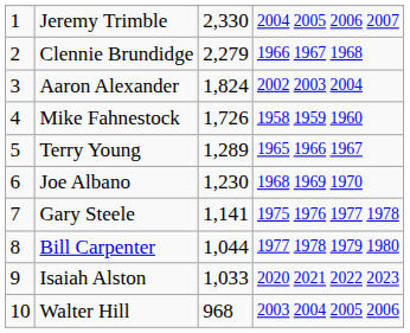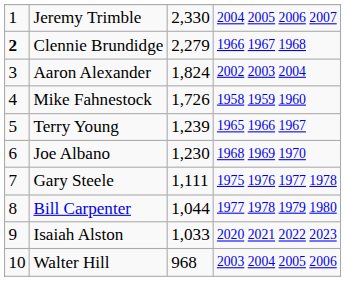Clennie Brundidge | column 1: normal -> bold
Terry Young | column 3: 1,289 -> 1,239
Gary Steele | column 3: 1,141 -> 1,111
